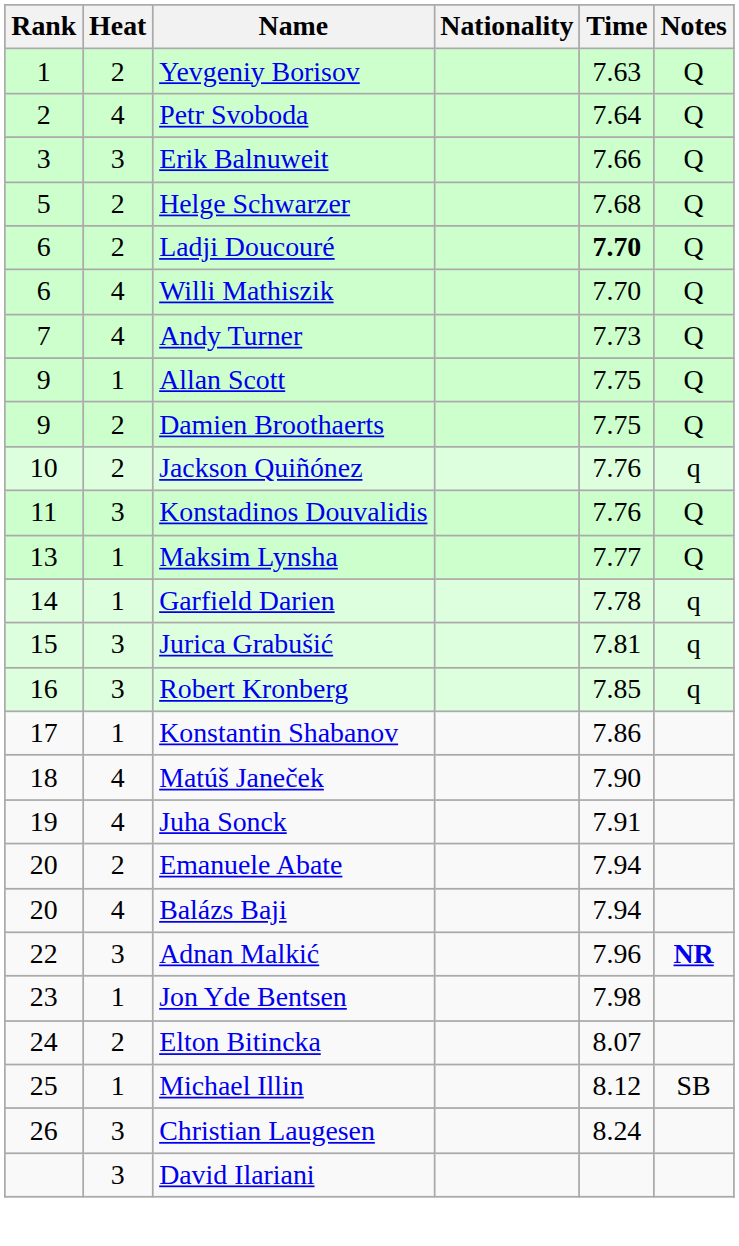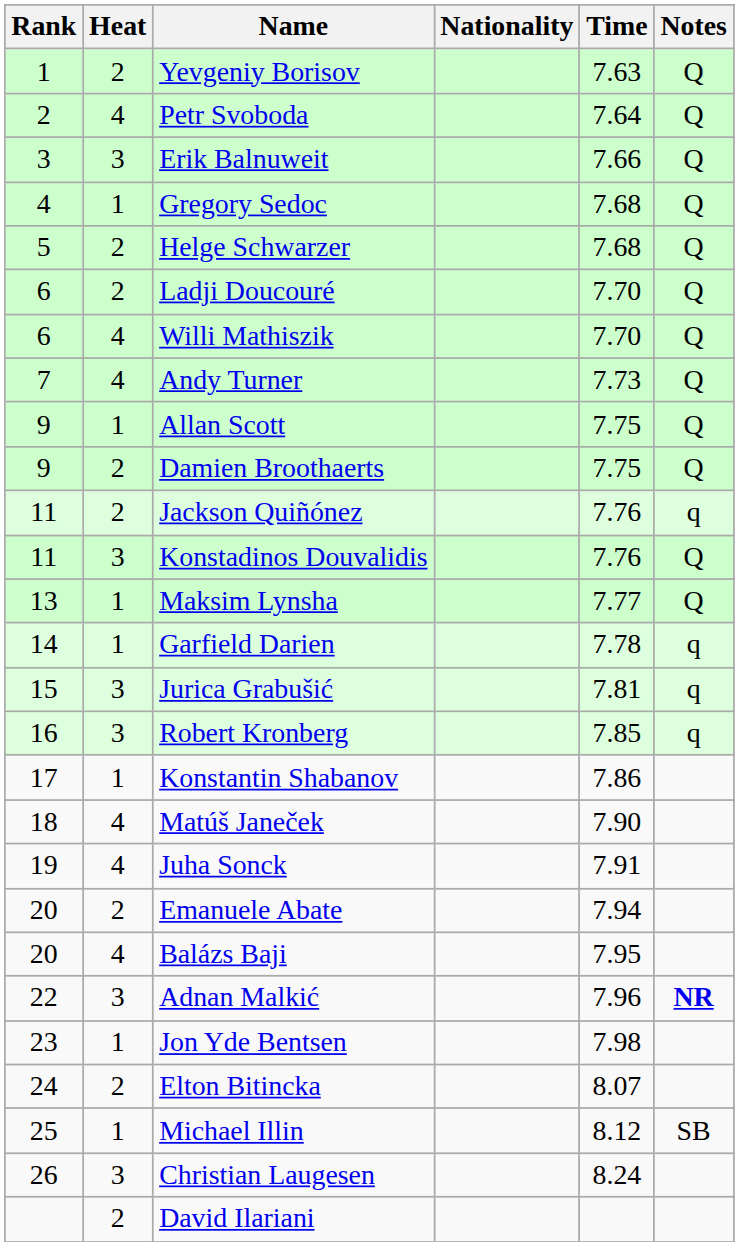+ row: 4 | 1 | Gregory Sedoc | 7.68 | Q
Ladji Doucouré | Time: bold -> normal
Jackson Quiñónez | Rank: 10 -> 11
Balázs Baji | Time: 7.94 -> 7.95
David Ilariani | Heat: 3 -> 2
